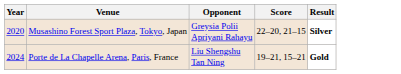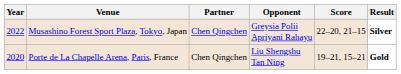+ column: Partner | Chen Qingchen | Chen Qingchen
Musashino Forest Sport Plaza, Tokyo, Japan | Year: 2020 -> 2022
Porte de La Chapelle Arena, Paris, France | Year: 2024 -> 2020
